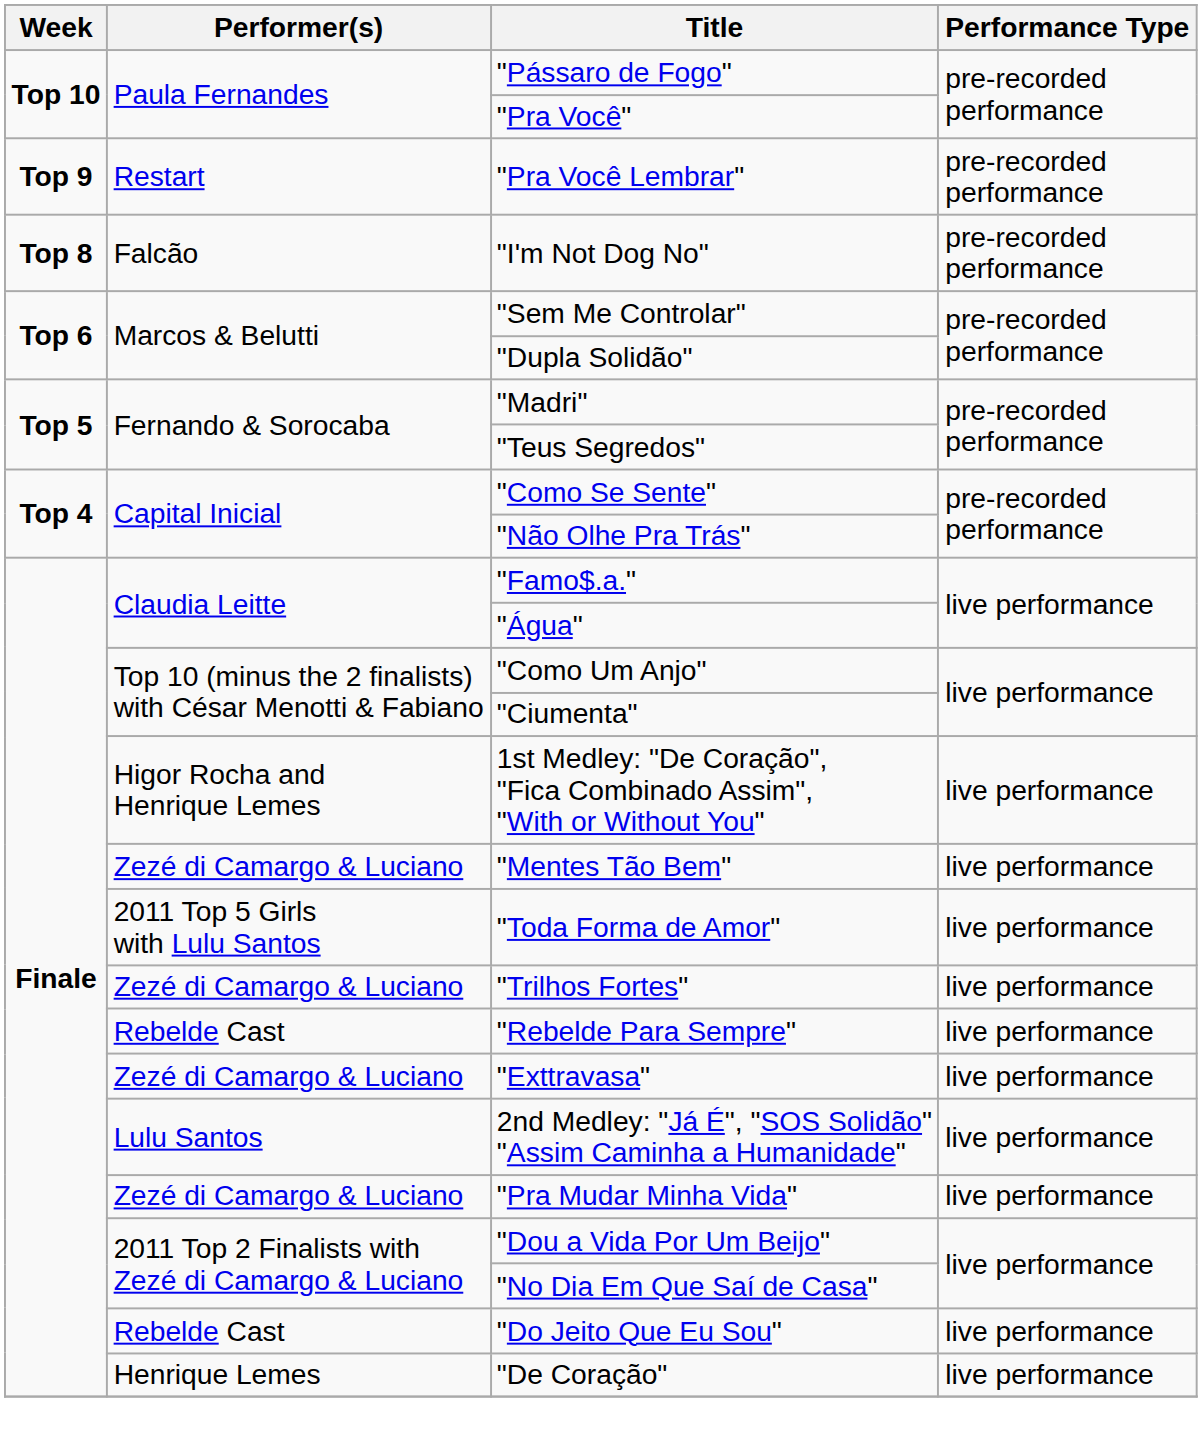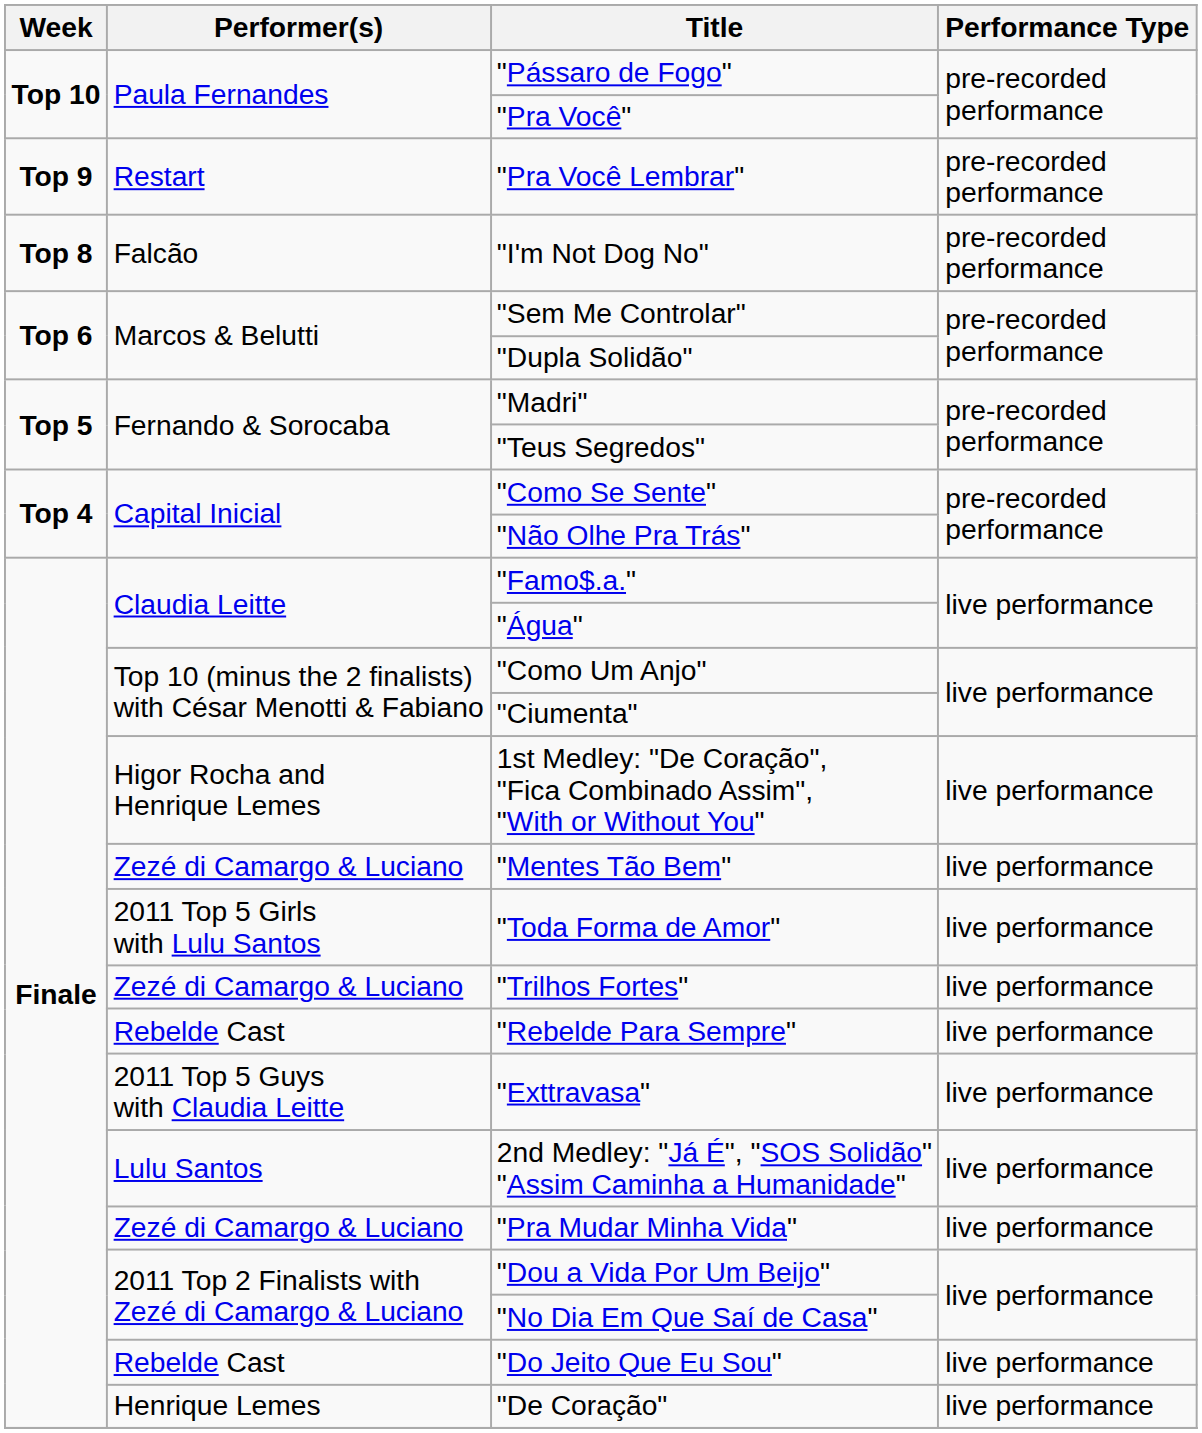"Exttravasa" | Performer(s): Zezé di Camargo & Luciano -> 2011 Top 5 Guys with Claudia Leitte
